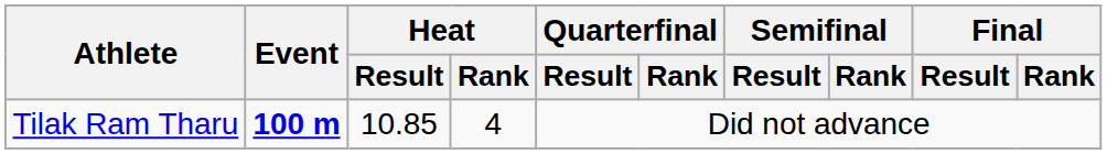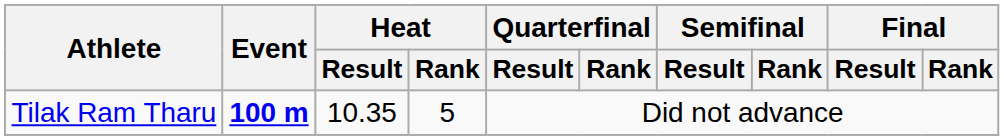Tilak Ram Tharu | Heat / Result: 10.85 -> 10.35
Tilak Ram Tharu | Heat / Rank: 4 -> 5
